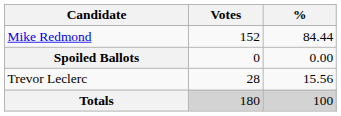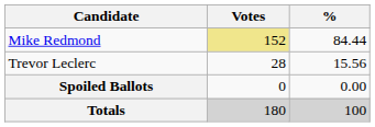Mike Redmond | Votes: no background -> khaki background
rows swapped: Trevor Leclerc <-> Spoiled Ballots
